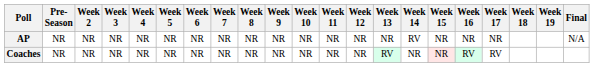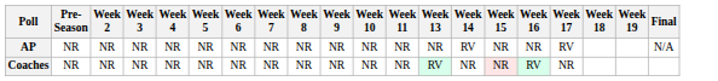- column: Week 12 | NR | NR
AP | Week 17: NR -> RV
Coaches | Week 17: RV -> NR
